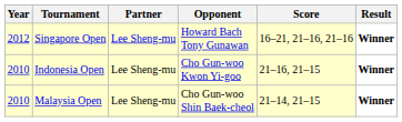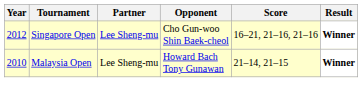Singapore Open | Opponent: Howard Bach Tony Gunawan -> Cho Gun-woo Shin Baek-cheol
- row: 2010 | Indonesia Open | Lee Sheng-mu | Cho Gun-woo Kwon Yi-goo | 21–16, 21–15 | Winner
Malaysia Open | Opponent: Cho Gun-woo Shin Baek-cheol -> Howard Bach Tony Gunawan
